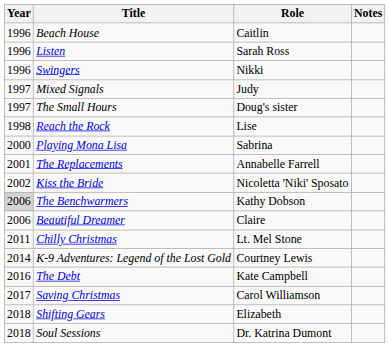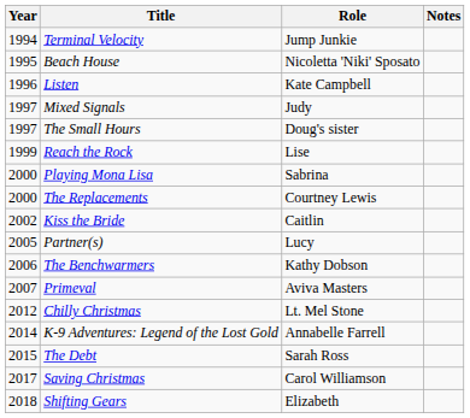+ row: 1994 | Terminal Velocity | Jump Junkie
Beach House | Year: 1996 -> 1995
Beach House | Role: Caitlin -> Nicoletta 'Niki' Sposato
Listen | Role: Sarah Ross -> Kate Campbell
- row: 1996 | Swingers | Nikki
Reach the Rock | Year: 1998 -> 1999
The Replacements | Year: 2001 -> 2000
The Replacements | Role: Annabelle Farrell -> Courtney Lewis
Kiss the Bride | Role: Nicoletta 'Niki' Sposato -> Caitlin
+ row: 2005 | Partner(s) | Lucy
The Benchwarmers | Year: lightgrey background -> no background
- row: 2006 | Beautiful Dreamer | Claire
+ row: 2007 | Primeval | Aviva Masters
Chilly Christmas | Year: 2011 -> 2012
K-9 Adventures: Legend of the Lost Gold | Role: Courtney Lewis -> Annabelle Farrell
The Debt | Year: 2016 -> 2015
The Debt | Role: Kate Campbell -> Sarah Ross
- row: 2018 | Soul Sessions | Dr. Katrina Dumont
